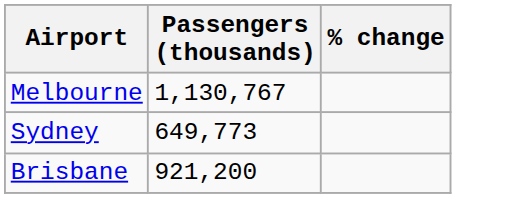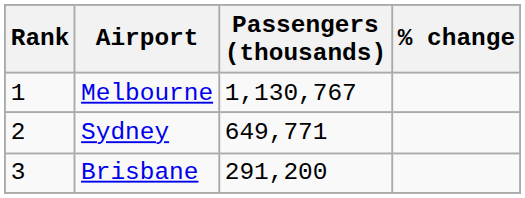+ column: Rank | 1 | 2 | 3
Sydney | Passengers (thousands): 649,773 -> 649,771
Brisbane | Passengers (thousands): 921,200 -> 291,200
